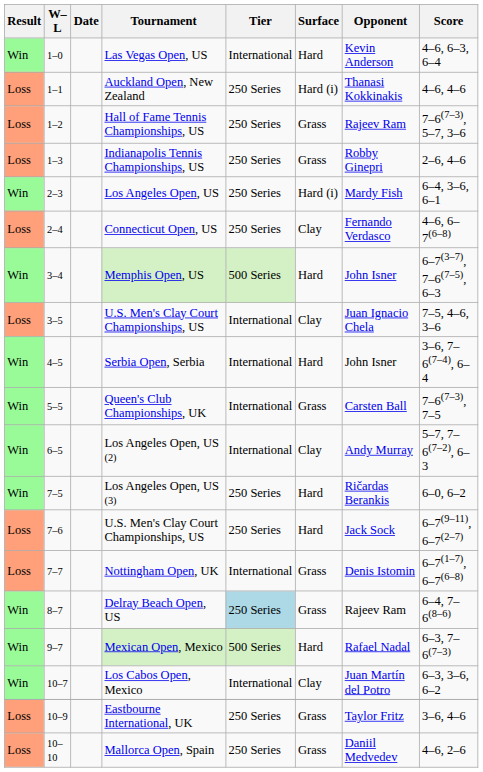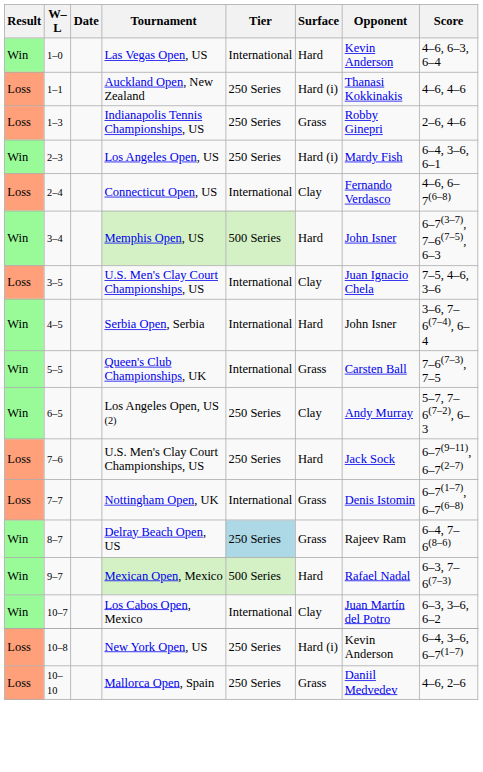- row: Loss | 1–2 | Hall of Fame Tennis Championships, US | 250 Series | Grass | Rajeev Ram | 7–6(7–3), 5–7, 3–6
Connecticut Open, US | Tier: 250 Series -> International
Los Angeles Open, US (2) | Tier: International -> 250 Series
- row: Win | 7–5 | Los Angeles Open, US (3) | 250 Series | Hard | Ričardas Berankis | 6–0, 6–2
+ row: Loss | 10–8 | New York Open, US | 250 Series | Hard (i) | Kevin Anderson | 6–4, 3–6, 6–7(1–7)
- row: Loss | 10–9 | Eastbourne International, UK | 250 Series | Grass | Taylor Fritz | 3–6, 4–6
